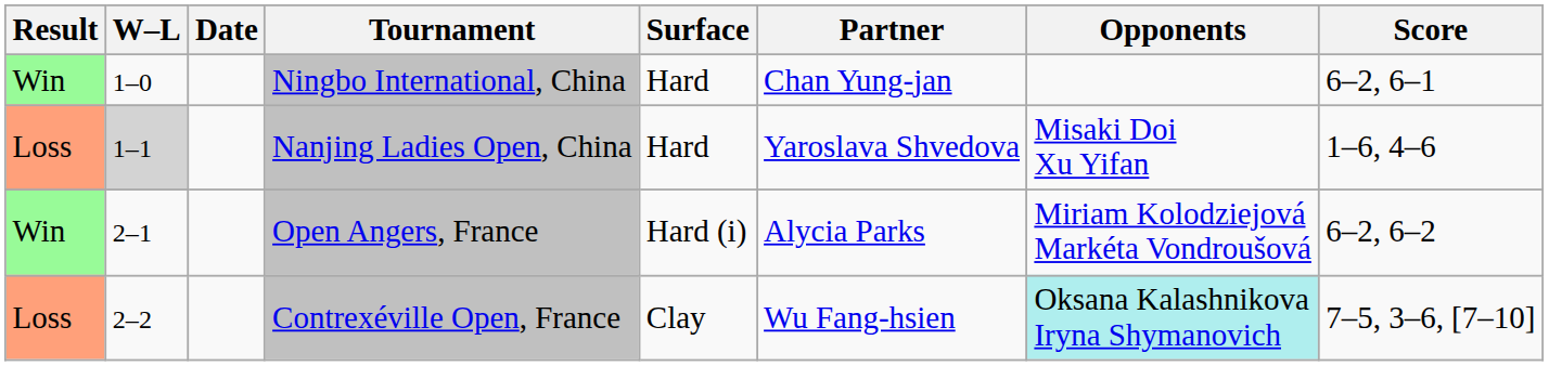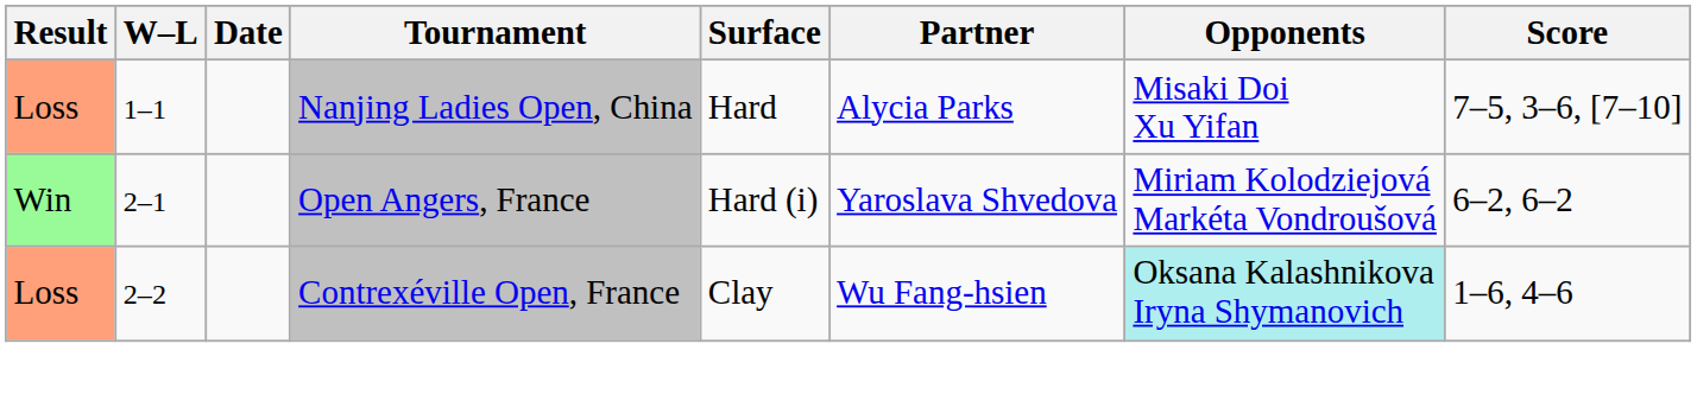- row: Win | 1–0 | Ningbo International, China | Hard | Chan Yung-jan | 6–2, 6–1
Nanjing Ladies Open, China | W–L: lightgrey background -> no background
Nanjing Ladies Open, China | Partner: Yaroslava Shvedova -> Alycia Parks
Nanjing Ladies Open, China | Score: 1–6, 4–6 -> 7–5, 3–6, [7–10]
Open Angers, France | Partner: Alycia Parks -> Yaroslava Shvedova
Contrexéville Open, France | Score: 7–5, 3–6, [7–10] -> 1–6, 4–6
